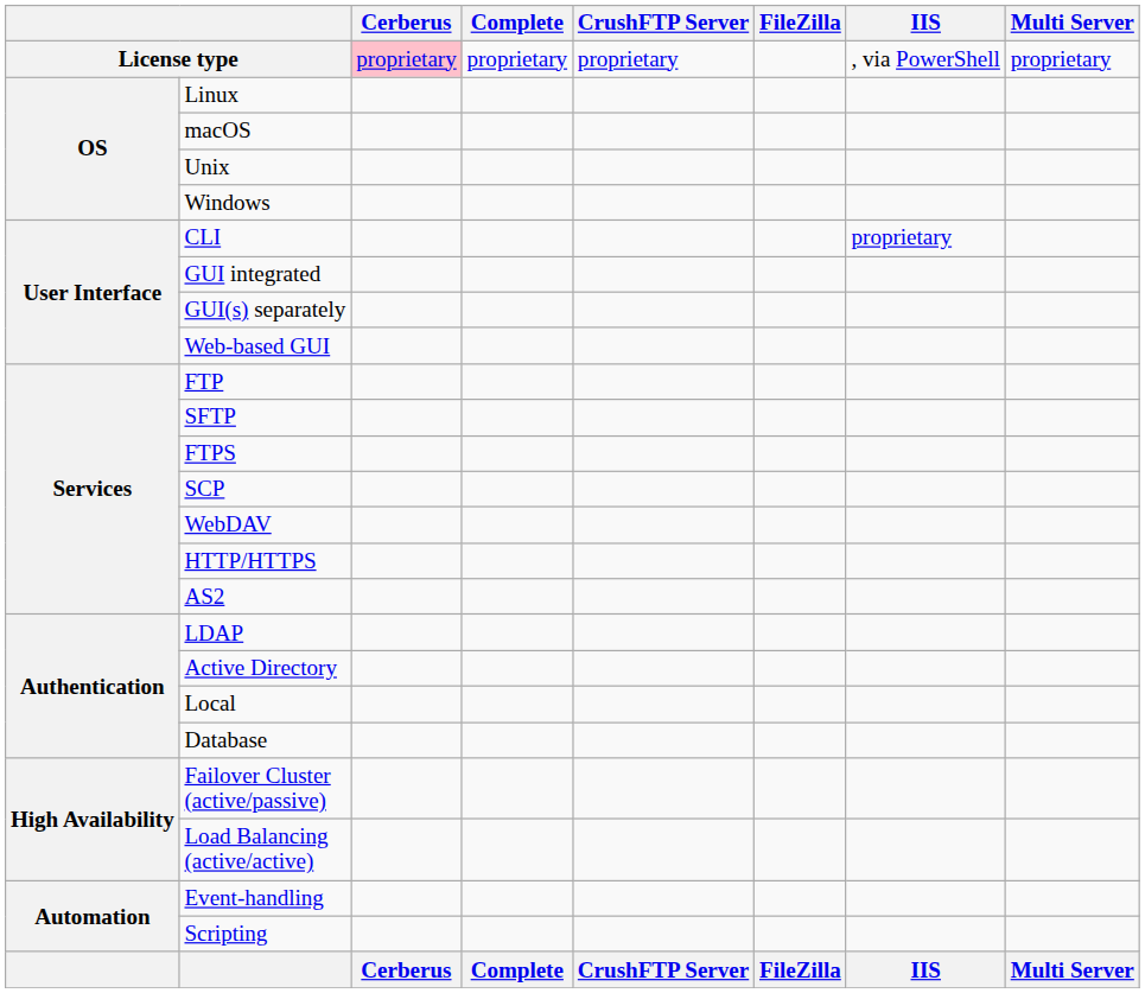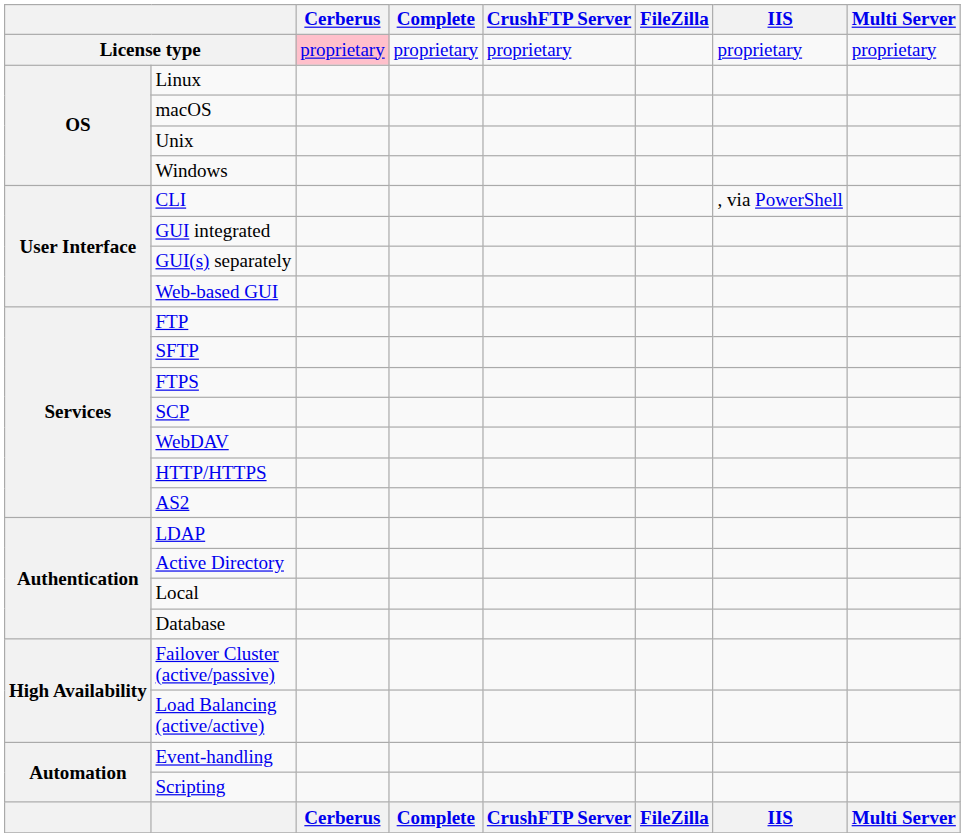License type | IIS: , via PowerShell -> proprietary
CLI | IIS: proprietary -> , via PowerShell
